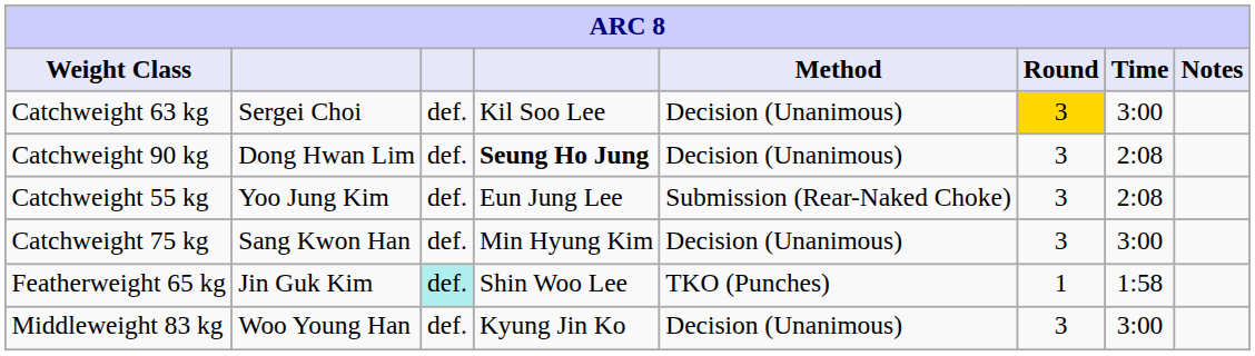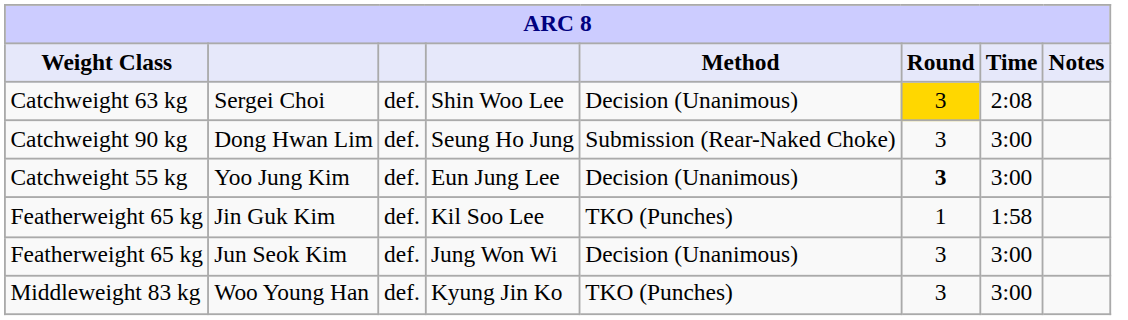Sergei Choi | column 4: Kil Soo Lee -> Shin Woo Lee
Sergei Choi | Time: 3:00 -> 2:08
Dong Hwan Lim | column 4: bold -> normal
Dong Hwan Lim | Method: Decision (Unanimous) -> Submission (Rear-Naked Choke)
Dong Hwan Lim | Time: 2:08 -> 3:00
Yoo Jung Kim | Method: Submission (Rear-Naked Choke) -> Decision (Unanimous)
Yoo Jung Kim | Round: normal -> bold
Yoo Jung Kim | Time: 2:08 -> 3:00
- row: Catchweight 75 kg | Sang Kwon Han | def. | Min Hyung Kim | Decision (Unanimous) | 3 | 3:00
Jin Guk Kim | column 3: paleturquoise background -> no background
Jin Guk Kim | column 4: Shin Woo Lee -> Kil Soo Lee
+ row: Featherweight 65 kg | Jun Seok Kim | def. | Jung Won Wi | Decision (Unanimous) | 3 | 3:00
Woo Young Han | Method: Decision (Unanimous) -> TKO (Punches)
